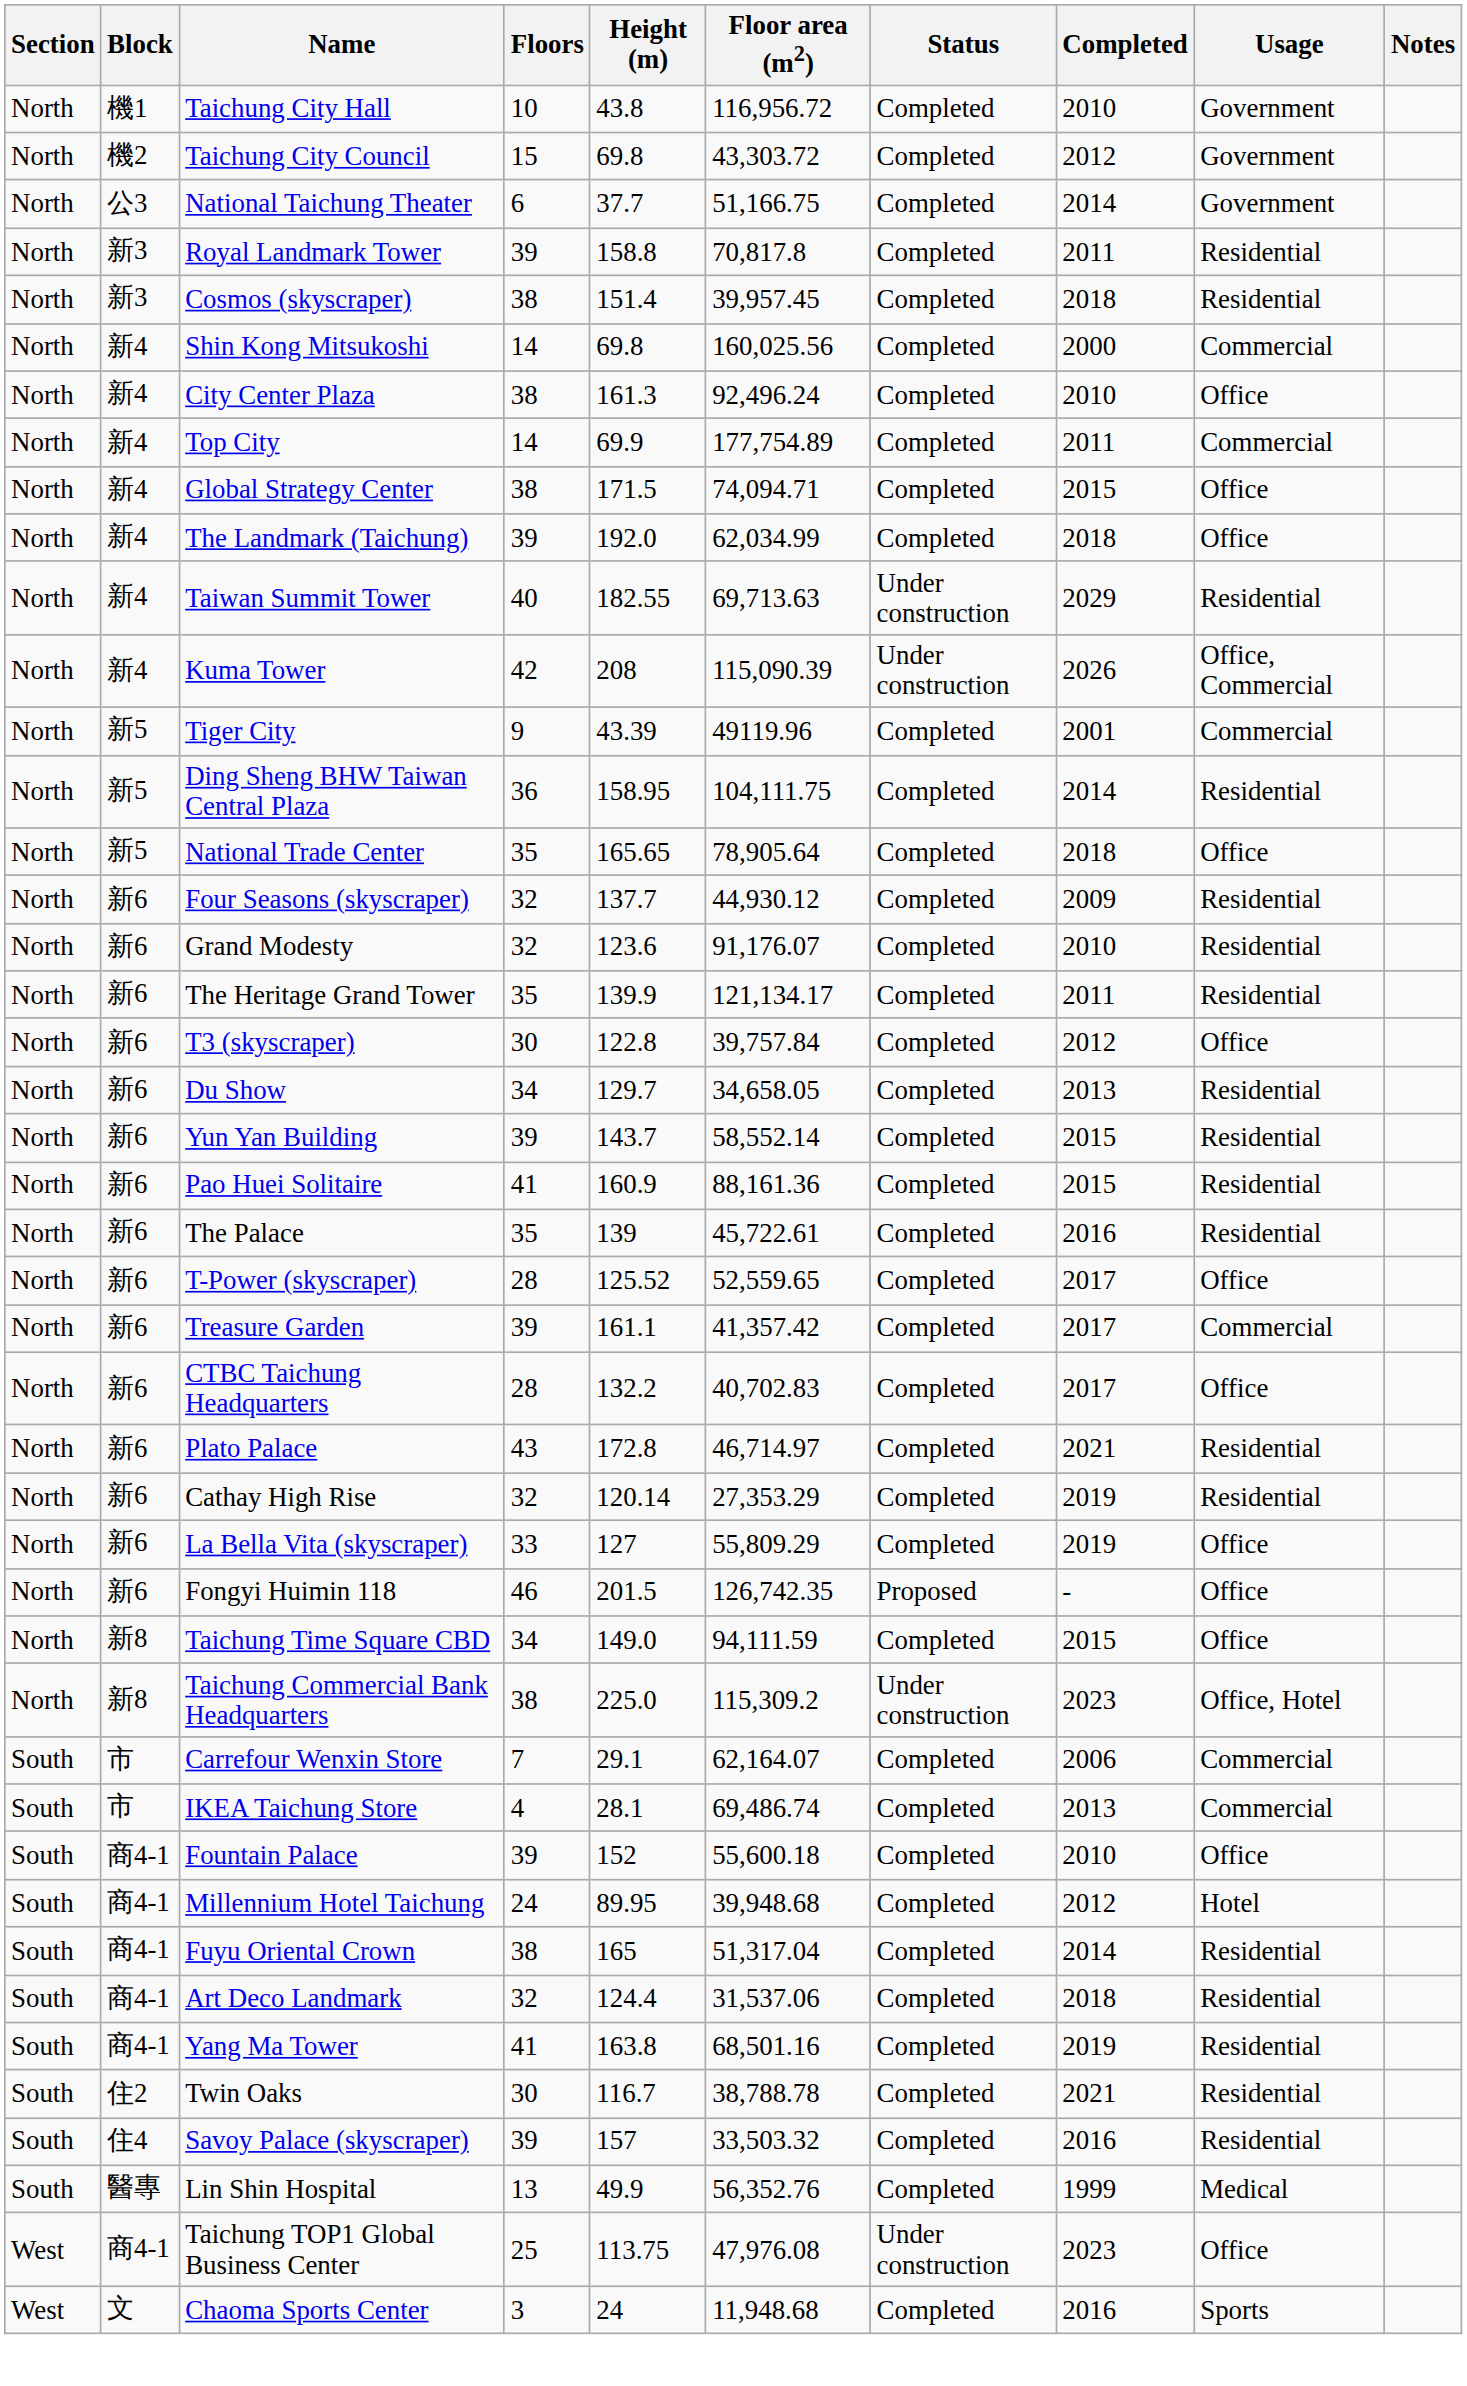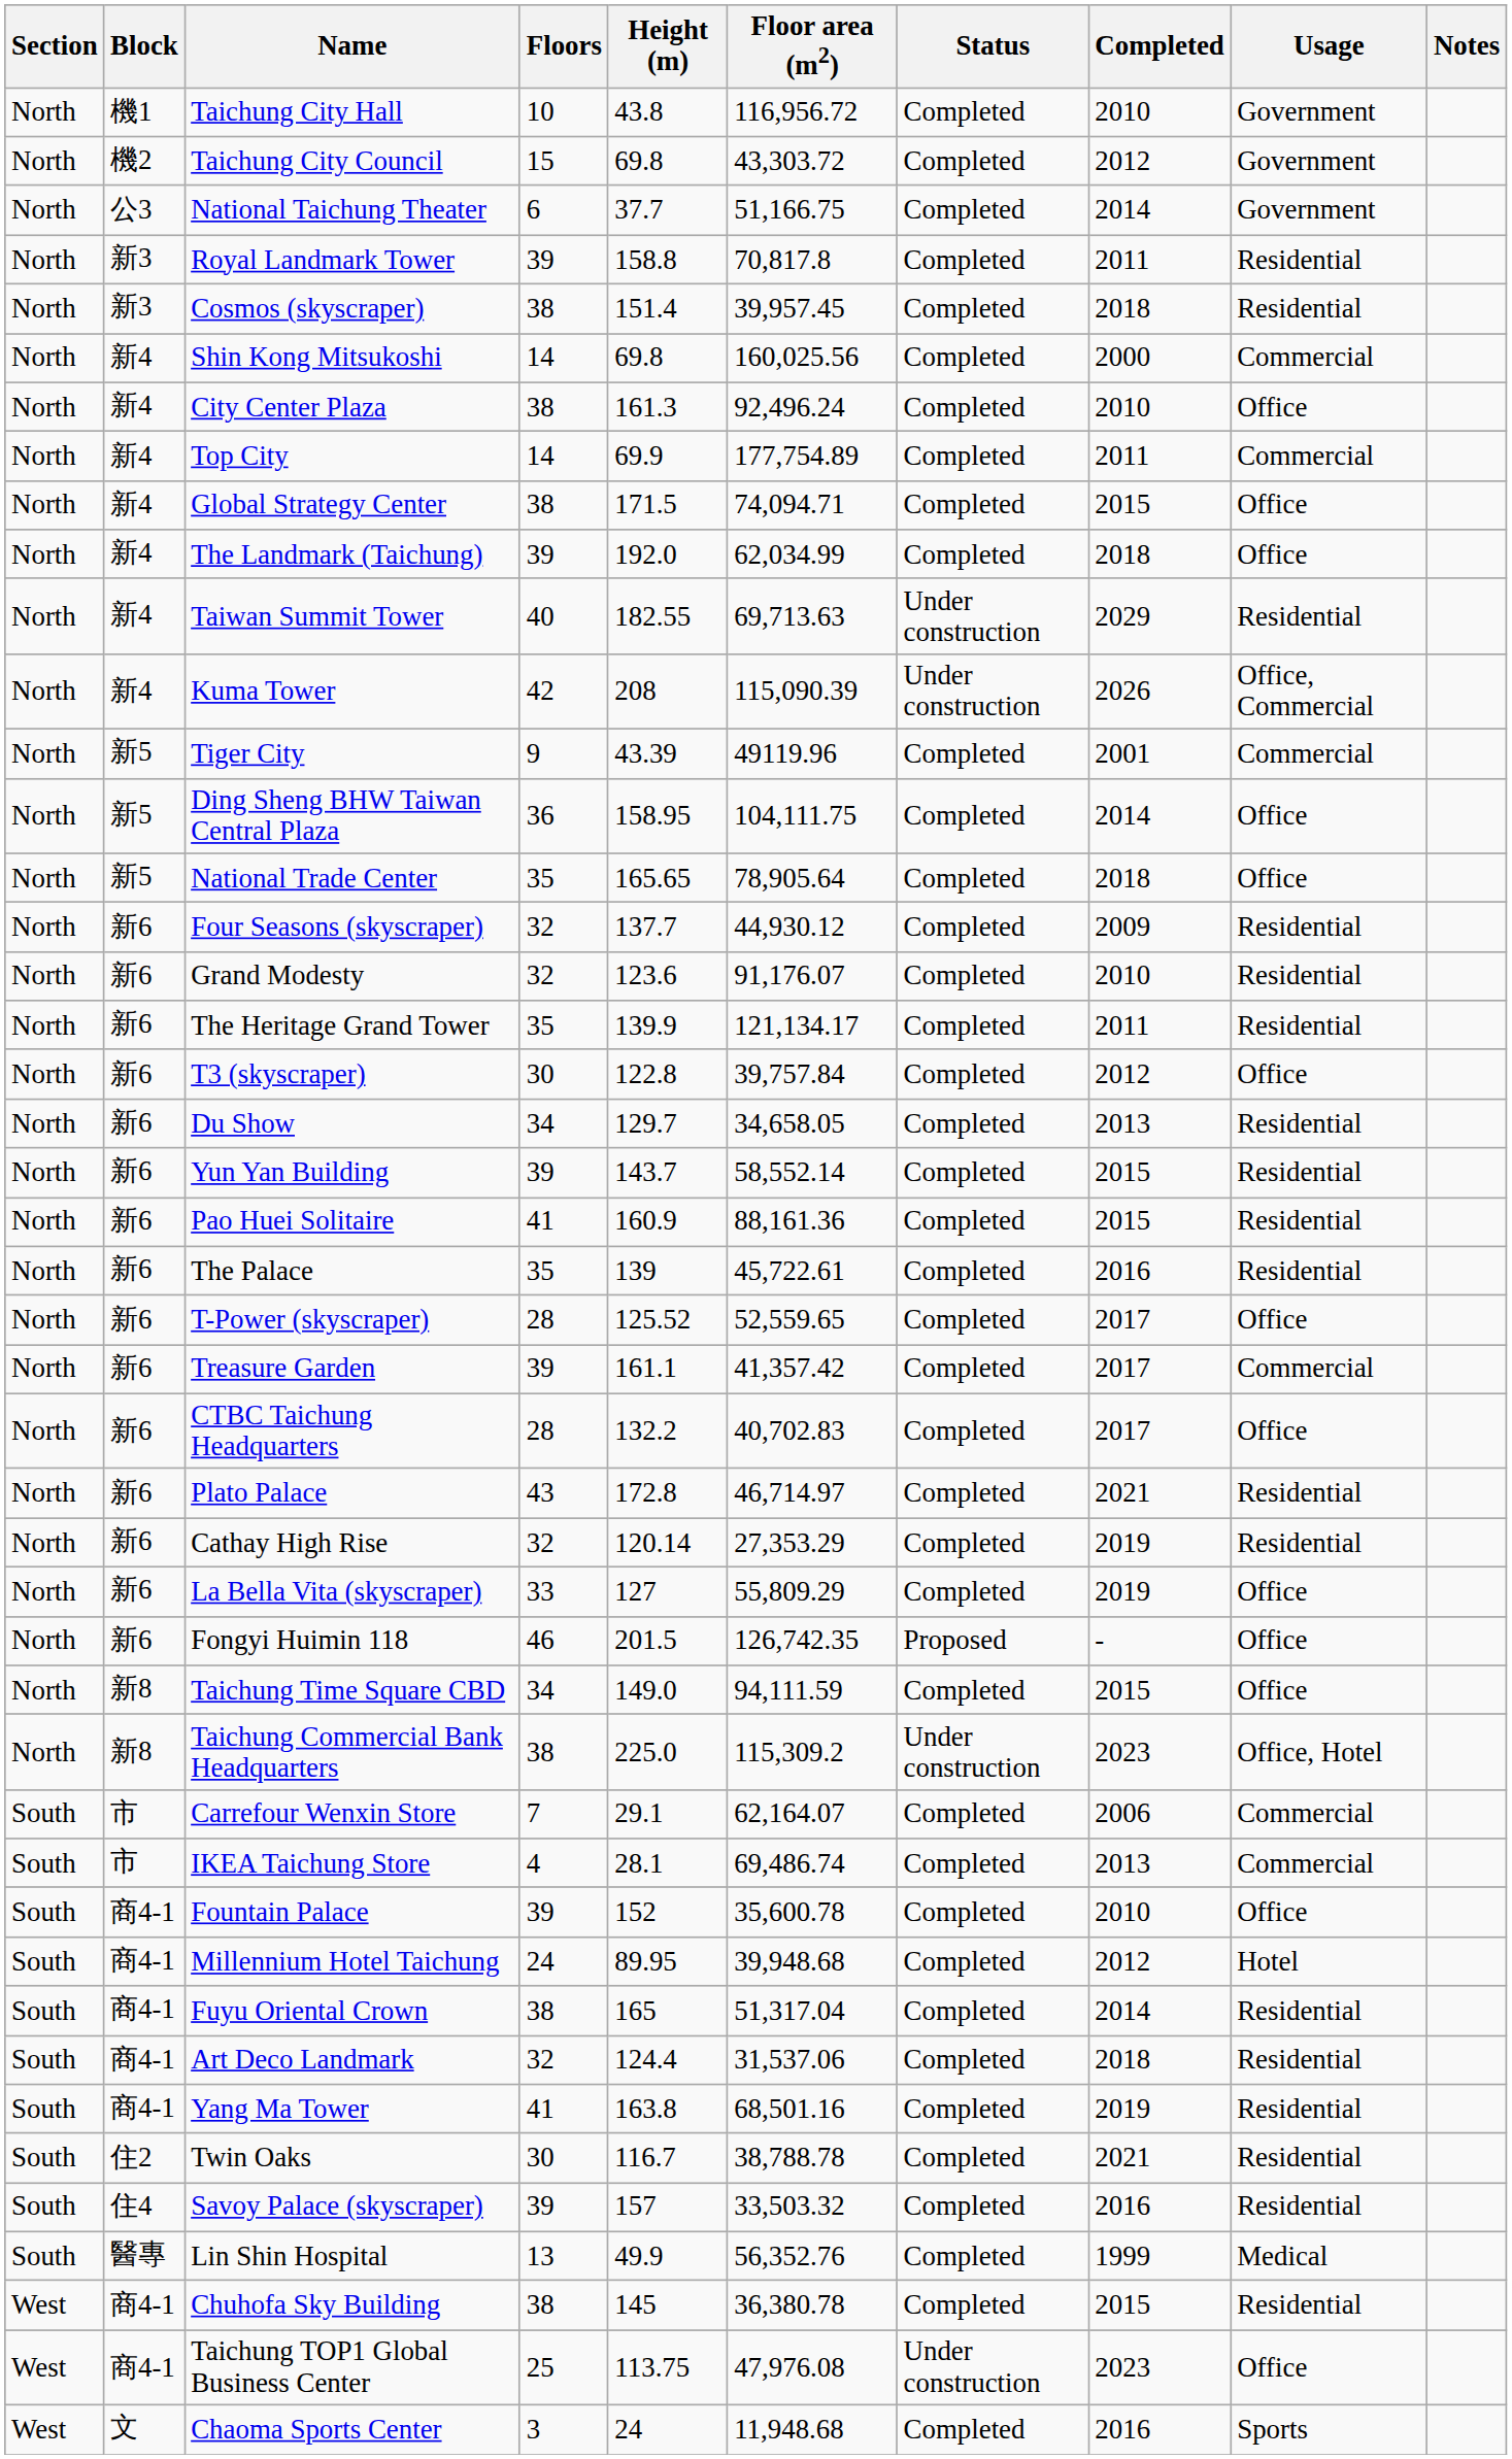Ding Sheng BHW Taiwan Central Plaza | Usage: Residential -> Office
Fountain Palace | Floor area (m2): 55,600.18 -> 35,600.78
+ row: West | 商4-1 | Chuhofa Sky Building | 38 | 145 | 36,380.78 | Completed | 2015 | Residential
